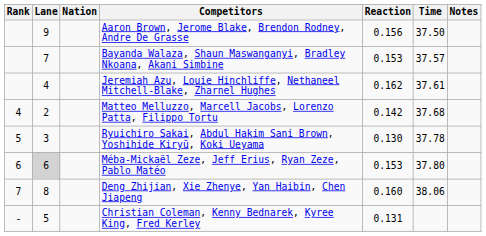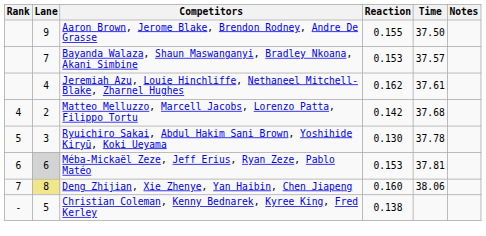- column: Nation
Aaron Brown, Jerome Blake, Brendon Rodney, Andre De Grasse | Reaction: 0.156 -> 0.155
Méba-Mickaël Zeze, Jeff Erius, Ryan Zeze, Pablo Matéo | Time: 37.80 -> 37.81
Deng Zhijian, Xie Zhenye, Yan Haibin, Chen Jiapeng | Lane: no background -> khaki background
Christian Coleman, Kenny Bednarek, Kyree King, Fred Kerley | Reaction: 0.131 -> 0.138
